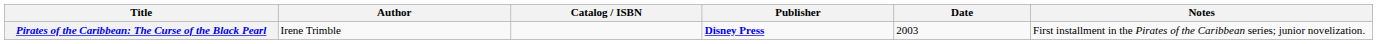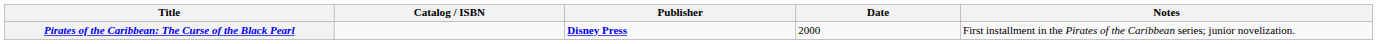- column: Author | Irene Trimble
Pirates of the Caribbean: The Curse of the Black Pearl | Date: 2003 -> 2000
